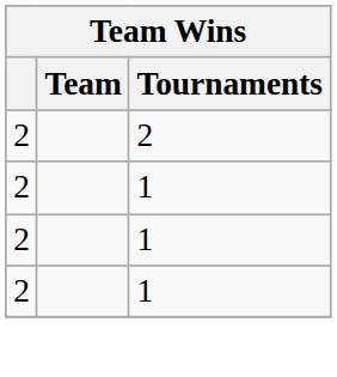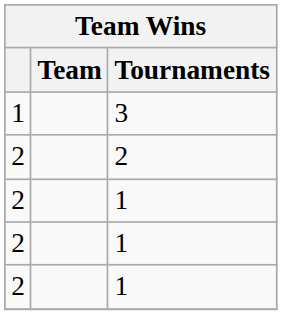+ row: 1 | 3
